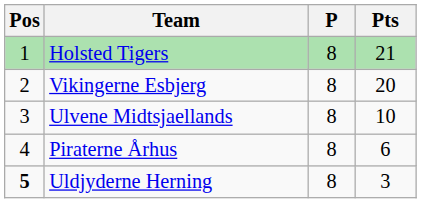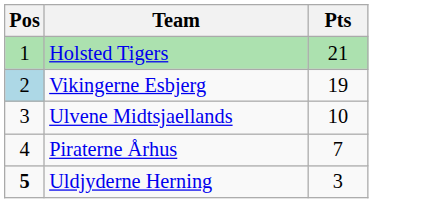- column: P | 8 | 8 | 8 | 8 | 8
Vikingerne Esbjerg | Pos: no background -> lightblue background
Vikingerne Esbjerg | Pts: 20 -> 19
Piraterne Århus | Pts: 6 -> 7
